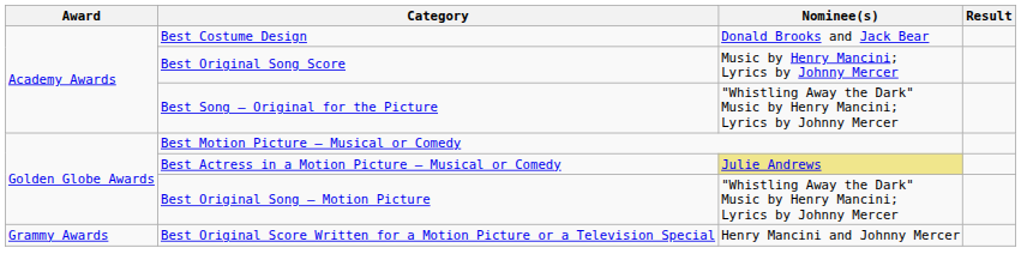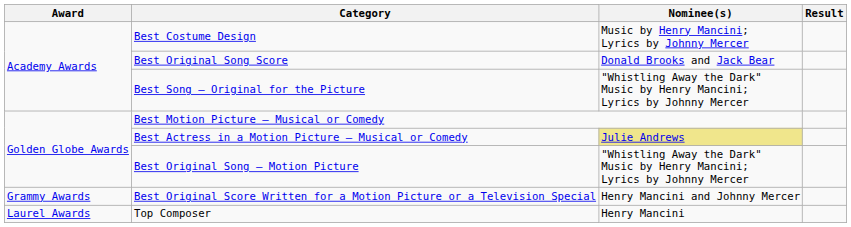Best Costume Design | Nominee(s): Donald Brooks and Jack Bear -> Music by Henry Mancini; Lyrics by Johnny Mercer
Best Original Song Score | Nominee(s): Music by Henry Mancini; Lyrics by Johnny Mercer -> Donald Brooks and Jack Bear
+ row: Laurel Awards | Top Composer | Henry Mancini
